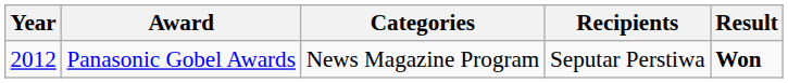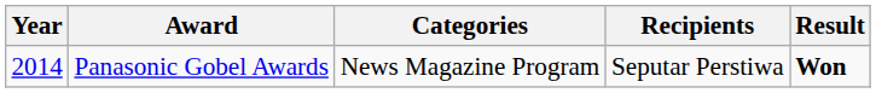Panasonic Gobel Awards | Year: 2012 -> 2014
